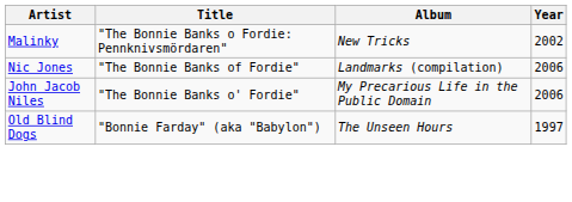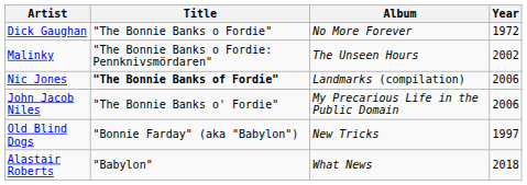+ row: Dick Gaughan | "The Bonnie Banks o Fordie" | No More Forever | 1972
Malinky | Album: New Tricks -> The Unseen Hours
Nic Jones | Title: normal -> bold
Old Blind Dogs | Album: The Unseen Hours -> New Tricks
+ row: Alastair Roberts | "Babylon" | What News | 2018
